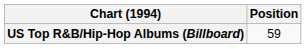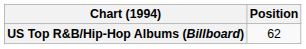US Top R&B/Hip-Hop Albums (Billboard) | Position: 59 -> 62
